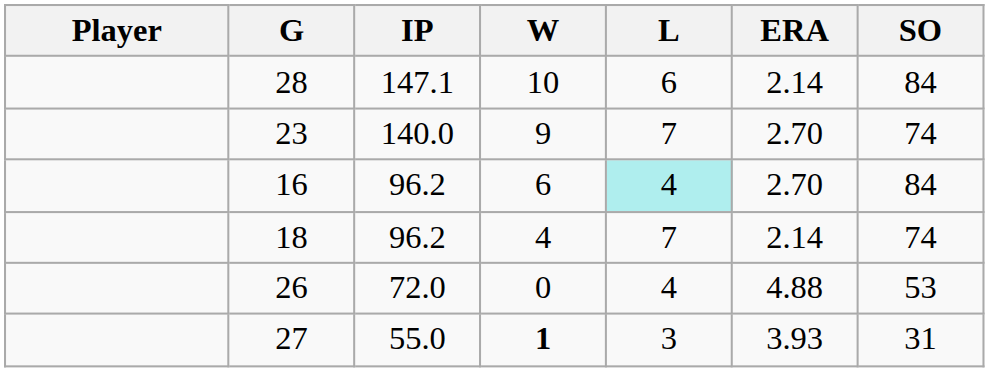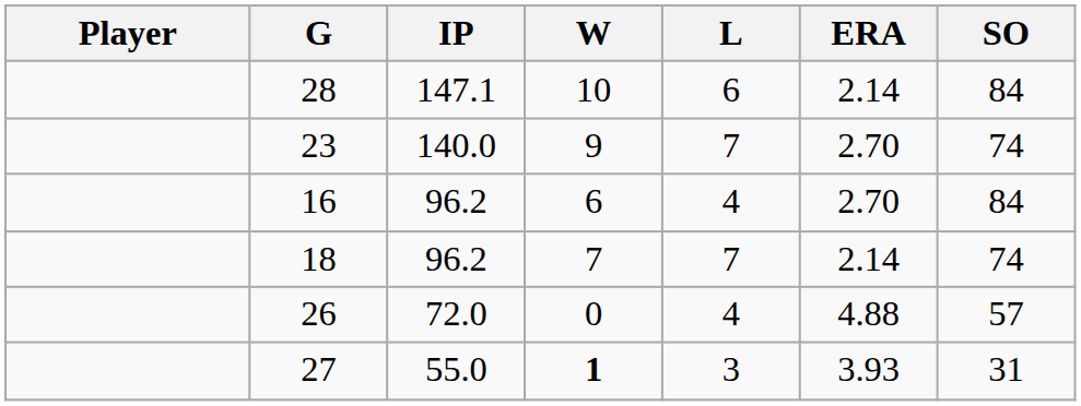16 | L: paleturquoise background -> no background
18 | W: 4 -> 7
26 | SO: 53 -> 57
